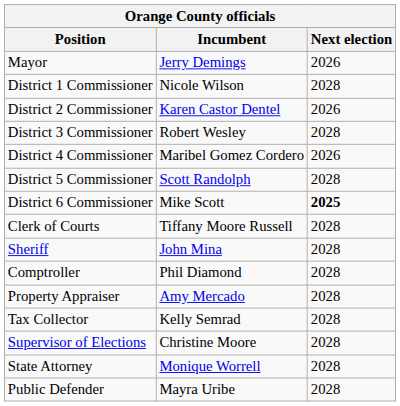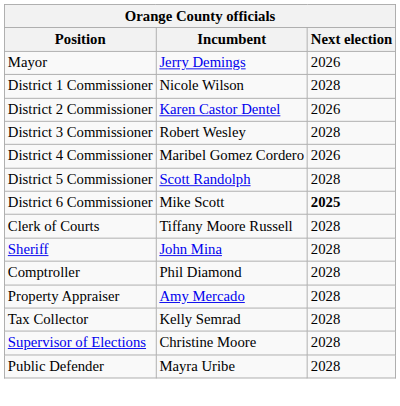- row: State Attorney | Monique Worrell | 2028
